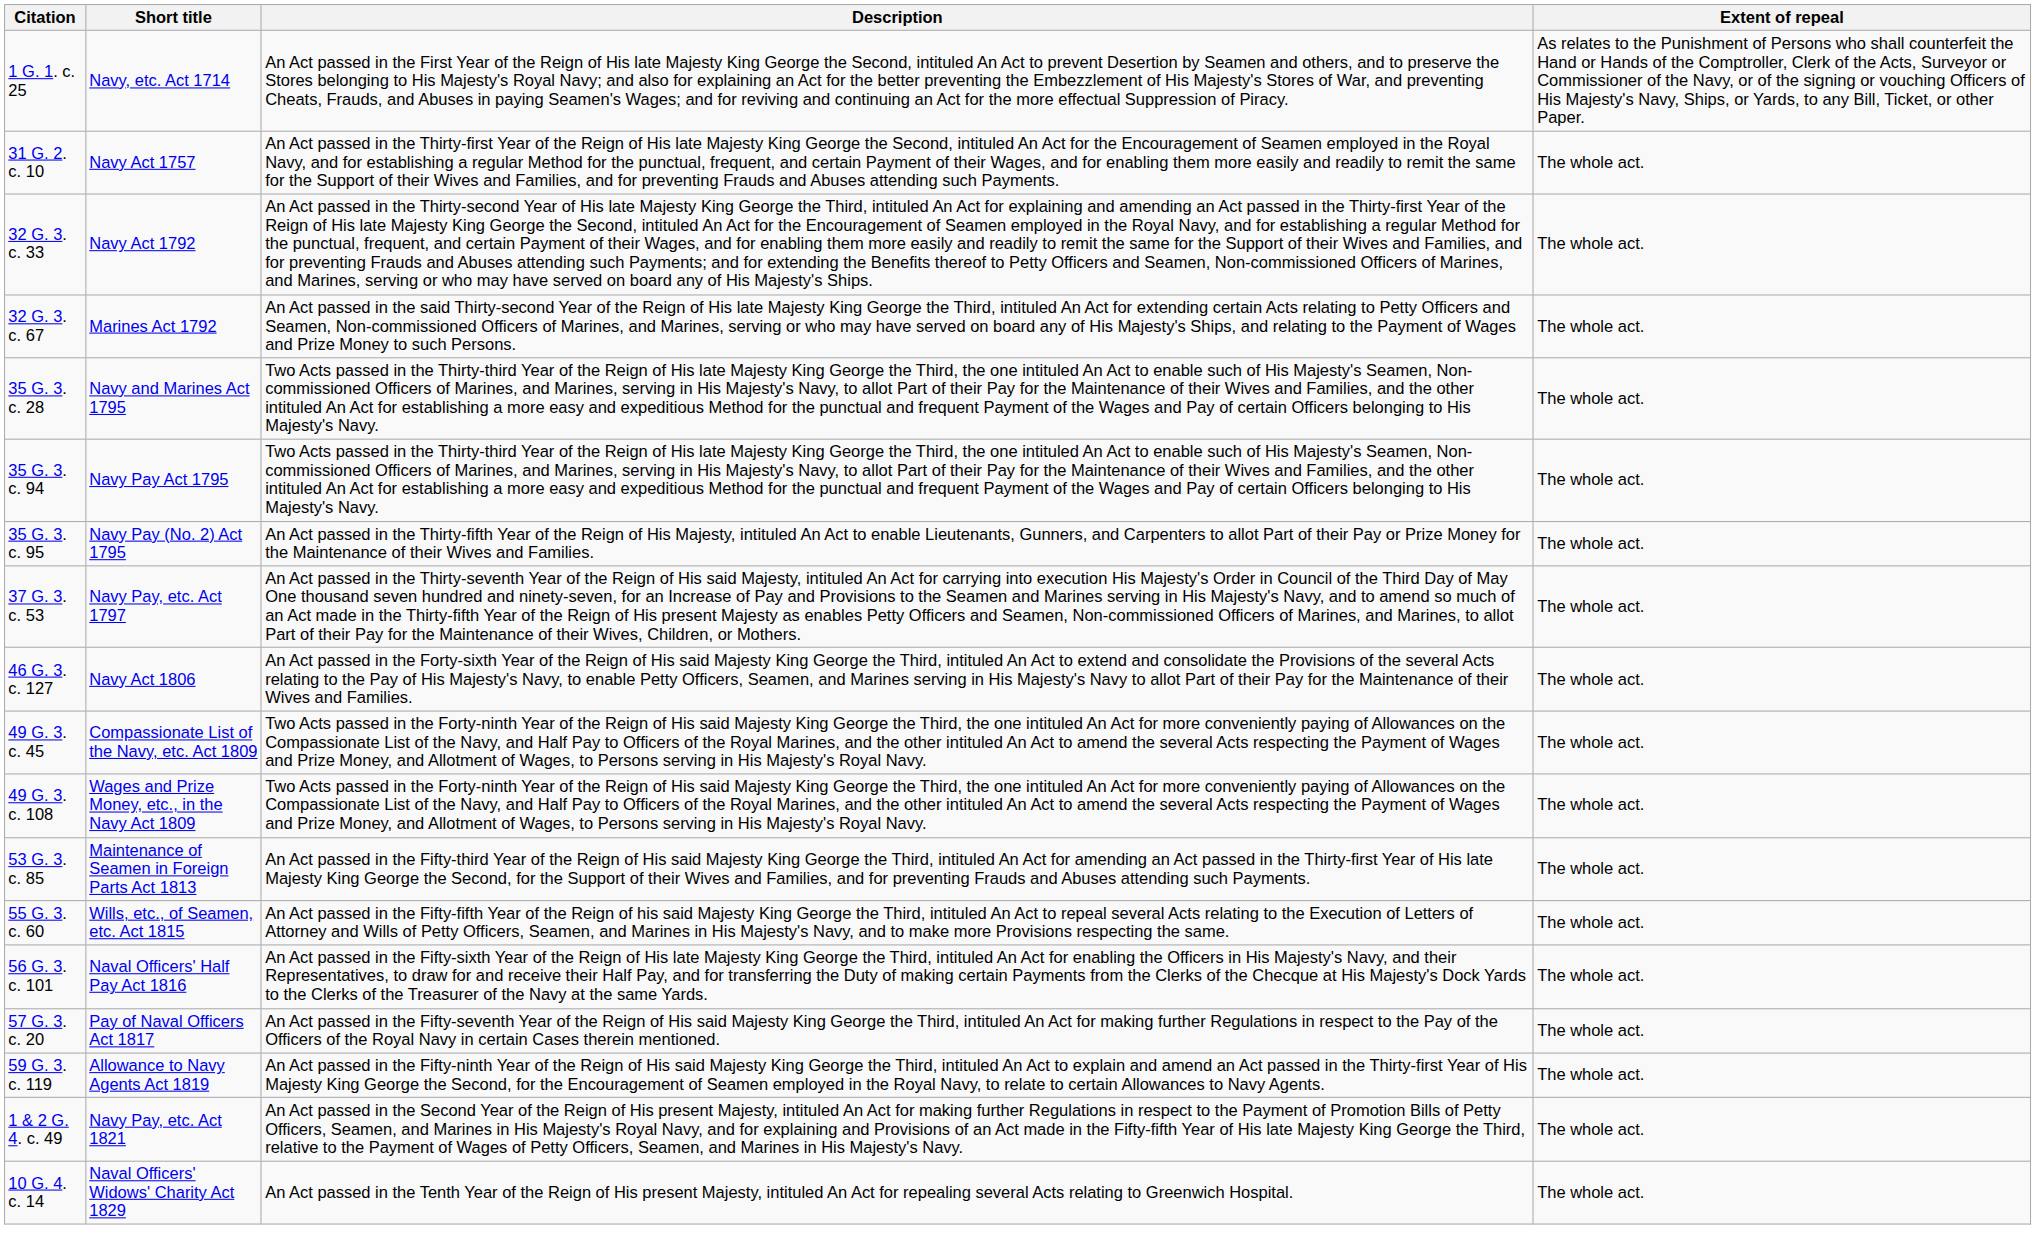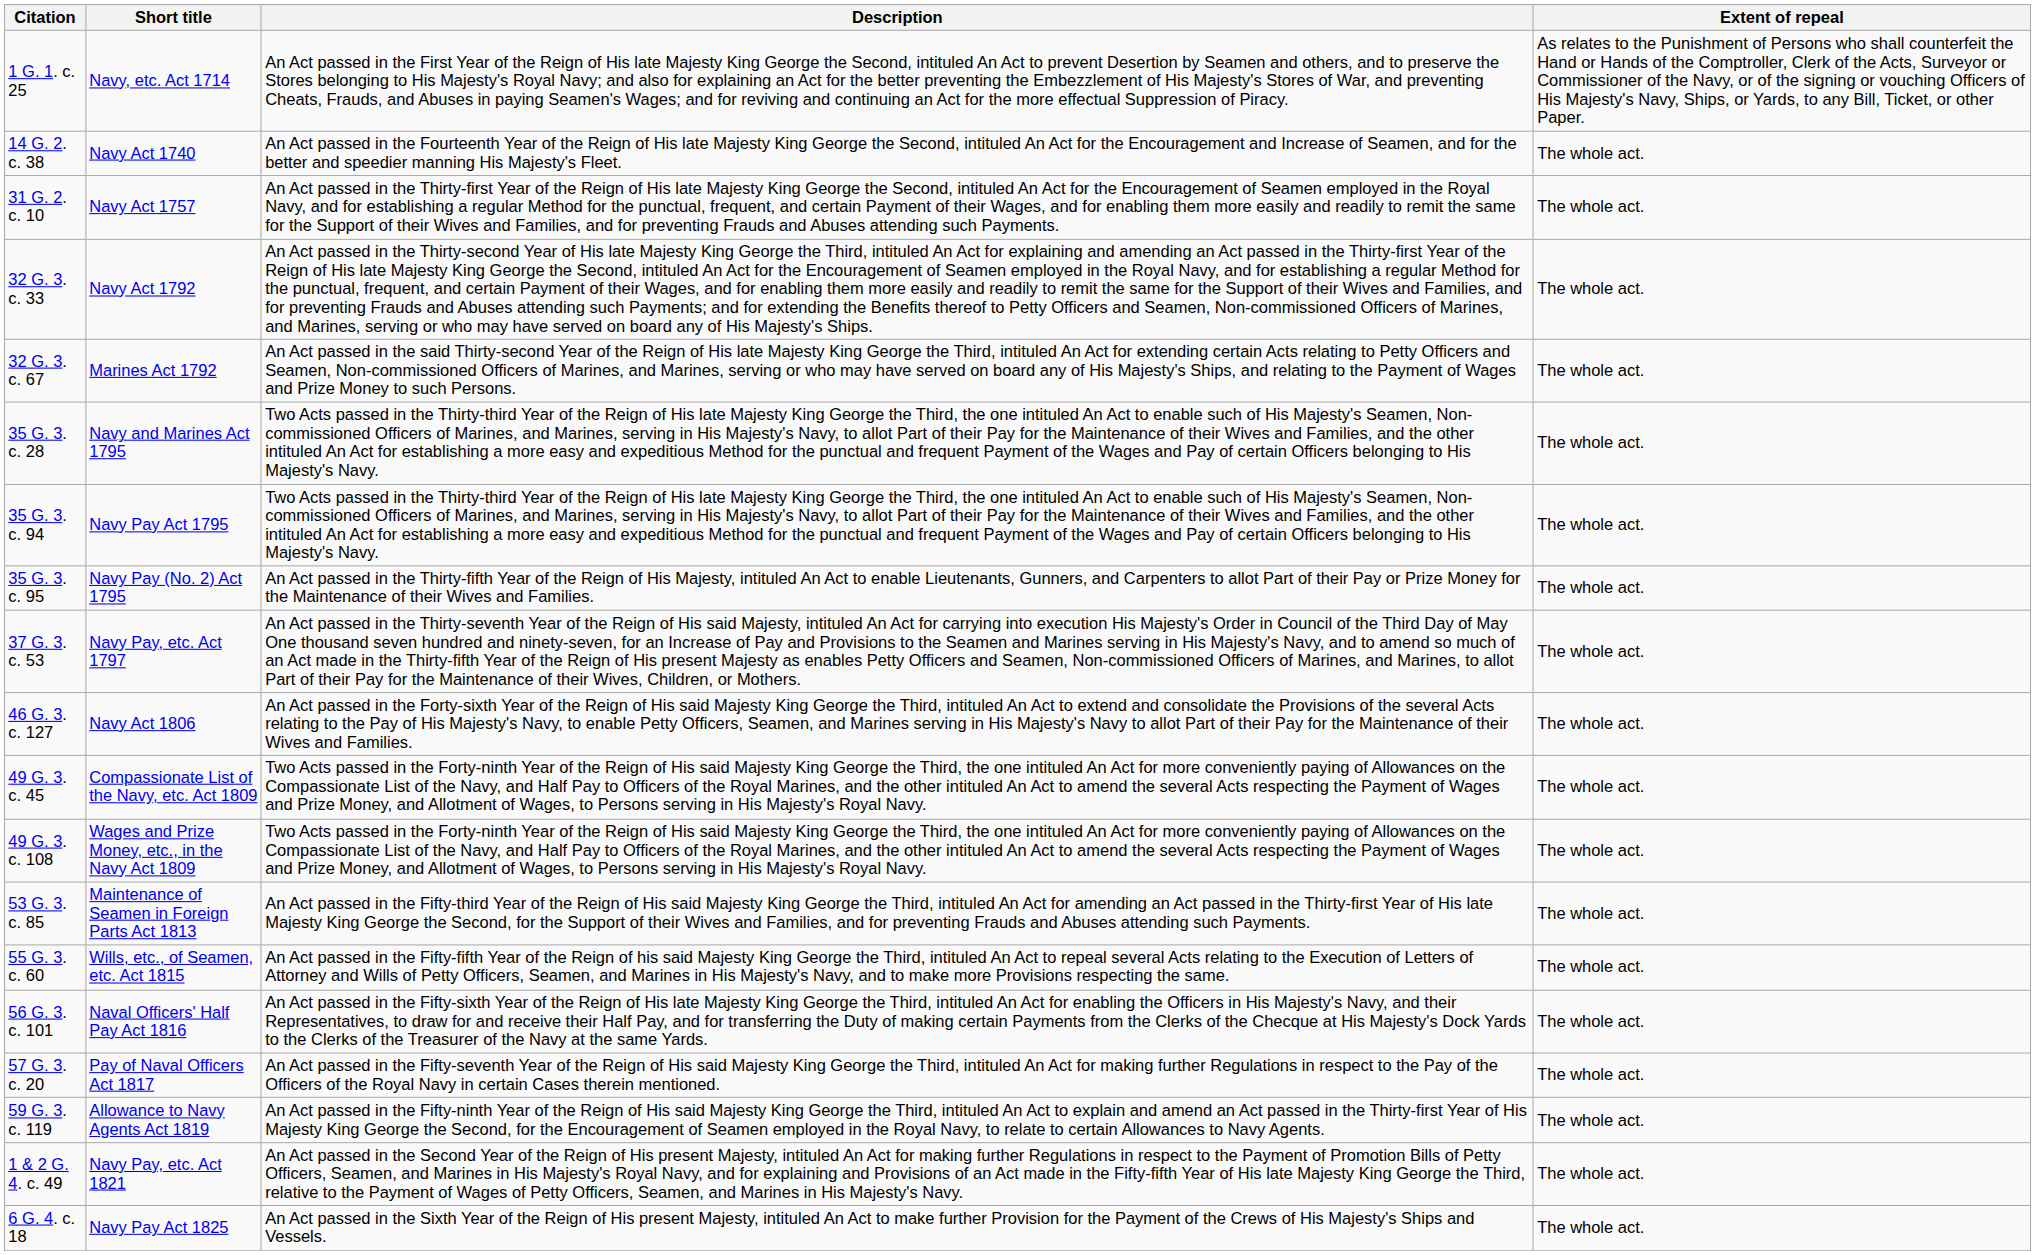+ row: 14 G. 2. c. 38 | Navy Act 1740 | An Act passed in the Fourteenth Year of the Reign of His late Majesty King George the Second, intituled An Act for the Encouragement and Increase of Seamen, and for the better and speedier manning His Majesty's Fleet. | The whole act.
+ row: 6 G. 4. c. 18 | Navy Pay Act 1825 | An Act passed in the Sixth Year of the Reign of His present Majesty, intituled An Act to make further Provision for the Payment of the Crews of His Majesty's Ships and Vessels. | The whole act.
- row: 10 G. 4. c. 14 | Naval Officers' Widows' Charity Act 1829 | An Act passed in the Tenth Year of the Reign of His present Majesty, intituled An Act for repealing several Acts relating to Greenwich Hospital. | The whole act.
